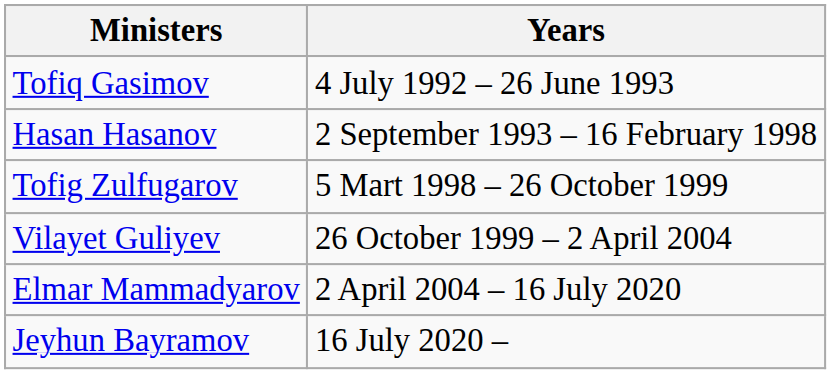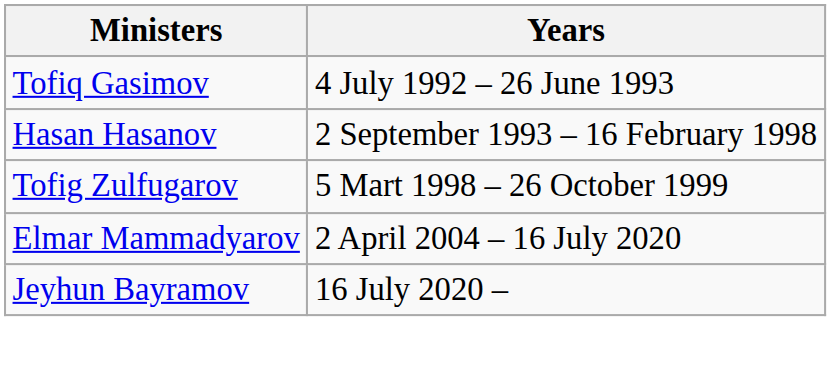- row: Vilayet Guliyev | 26 October 1999 – 2 April 2004
